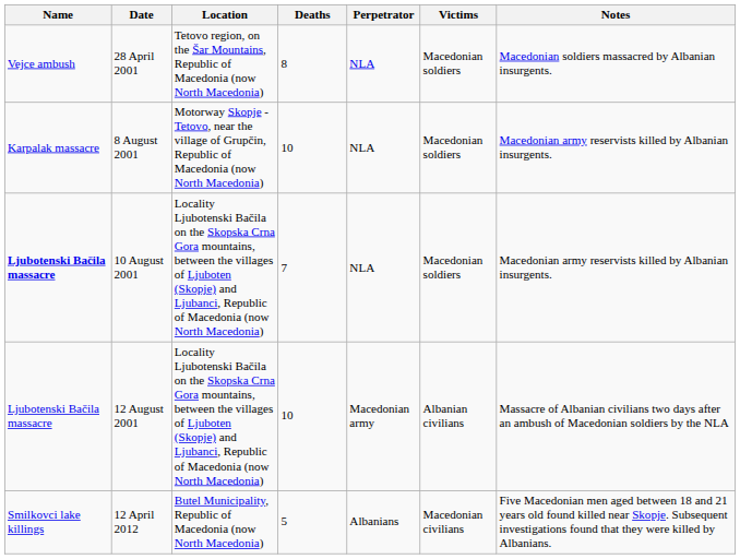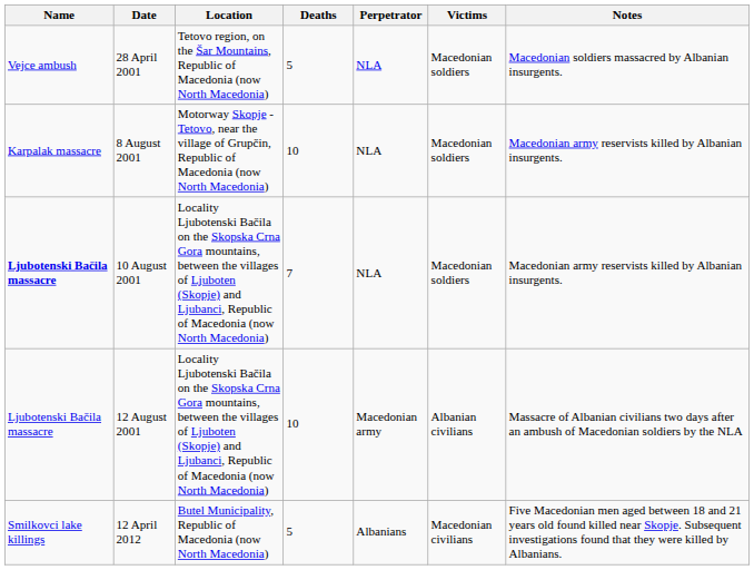28 April 2001 | Deaths: 8 -> 5
